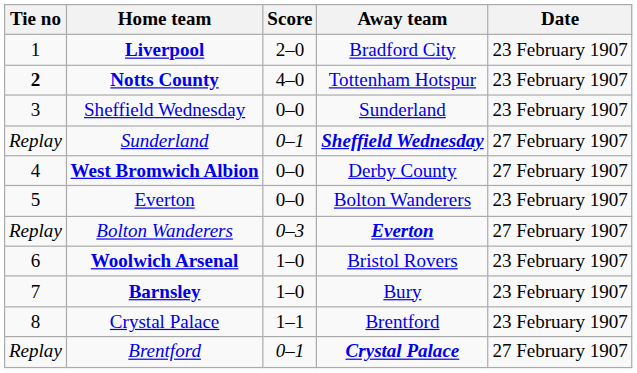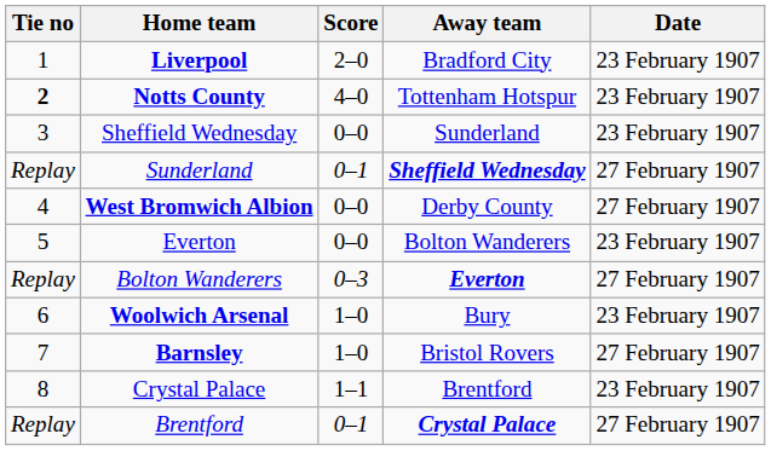Woolwich Arsenal | Away team: Bristol Rovers -> Bury
Barnsley | Away team: Bury -> Bristol Rovers
Barnsley | Date: 23 February 1907 -> 27 February 1907
